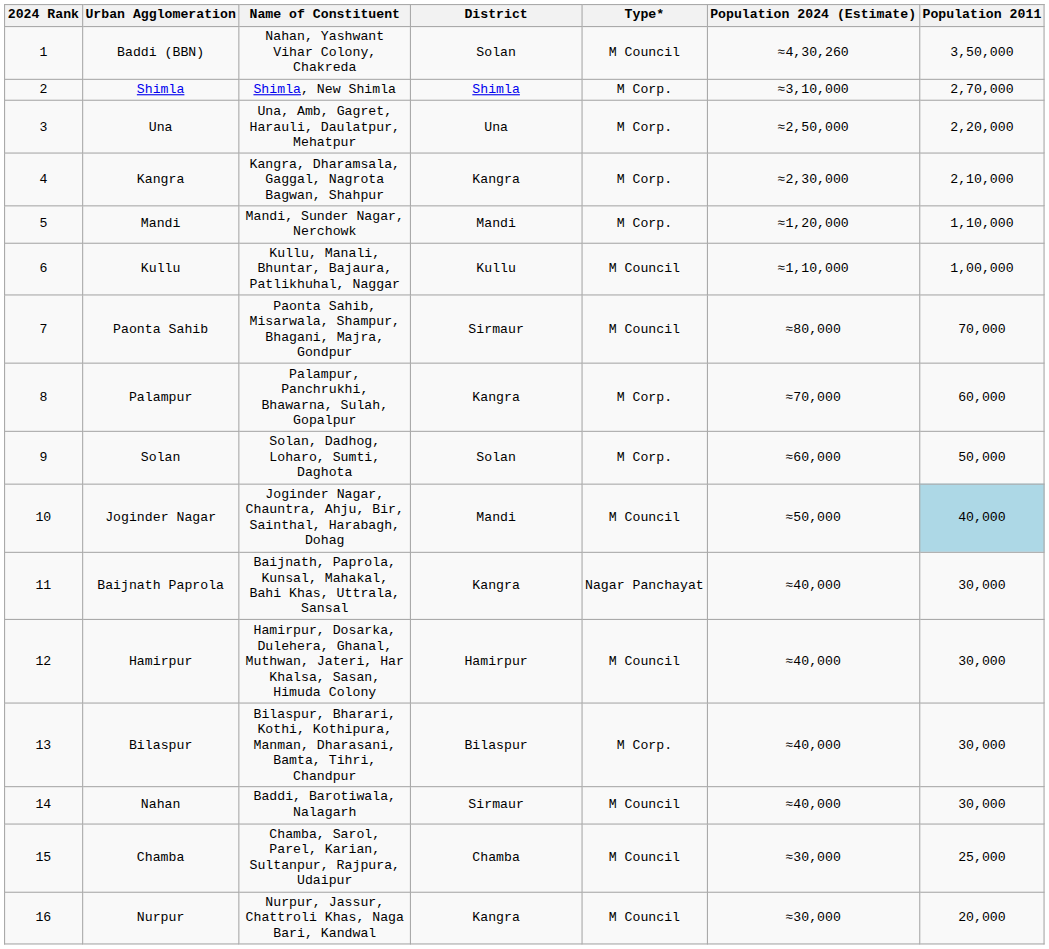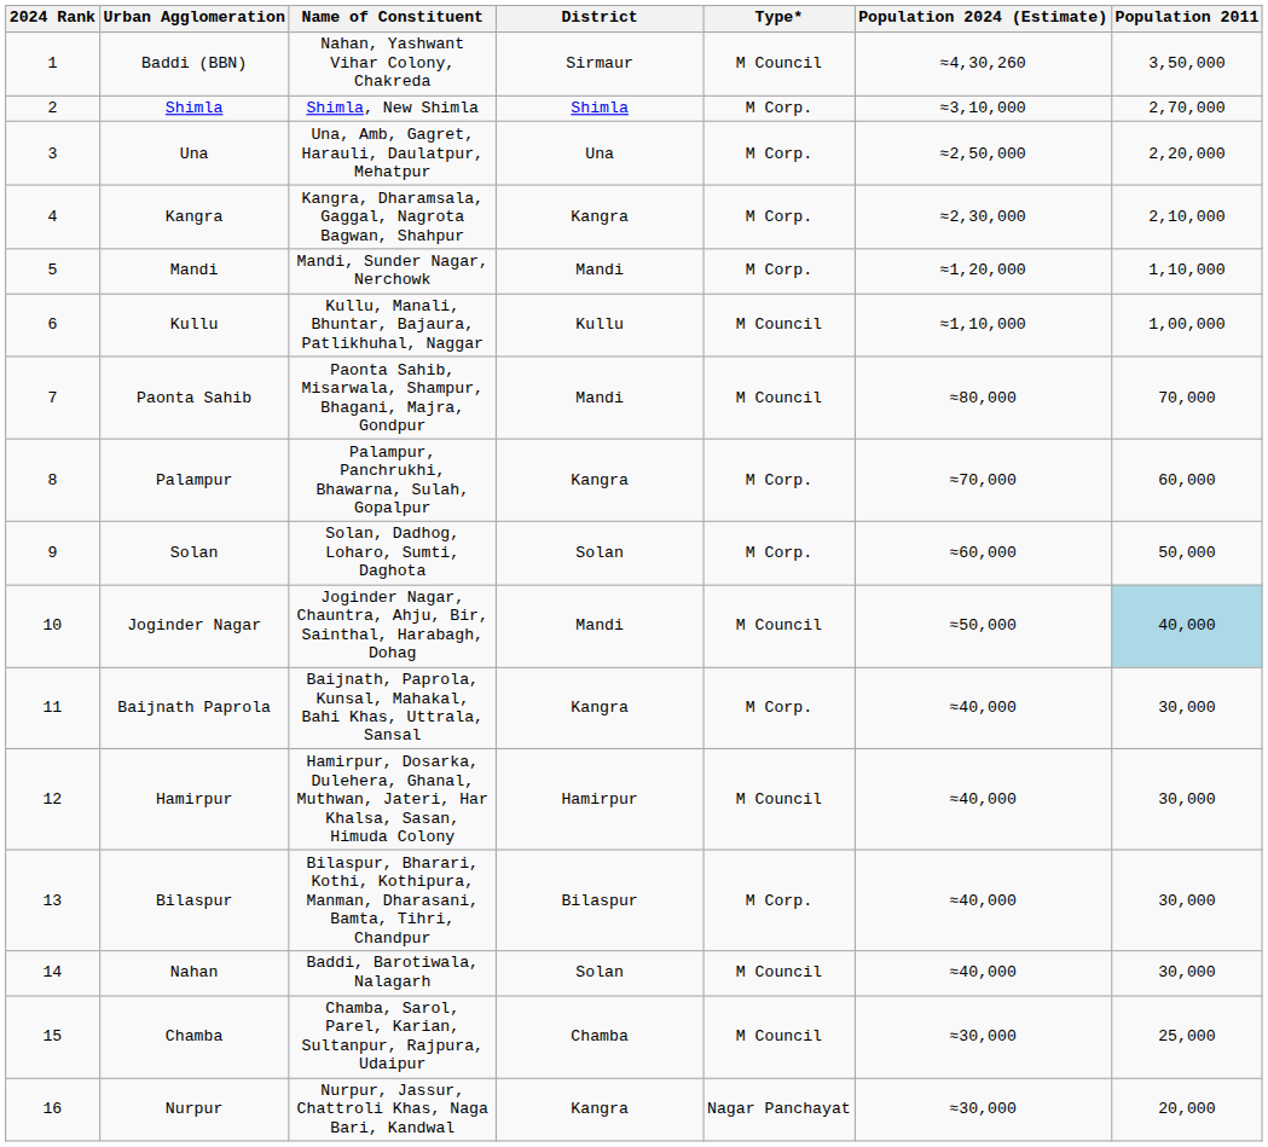Baddi (BBN) | District: Solan -> Sirmaur
Paonta Sahib | District: Sirmaur -> Mandi
Baijnath Paprola | Type*: Nagar Panchayat -> M Corp.
Nahan | District: Sirmaur -> Solan
Nurpur | Type*: M Council -> Nagar Panchayat
